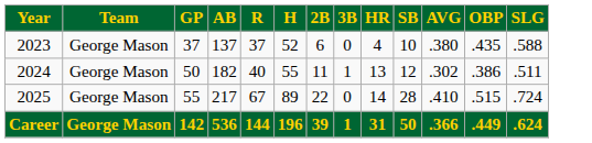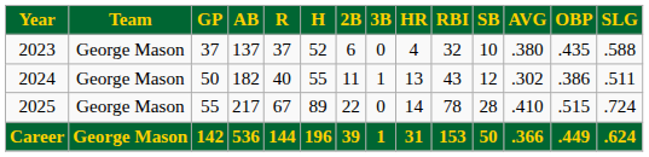+ column: RBI | 32 | 43 | 78 | 153
